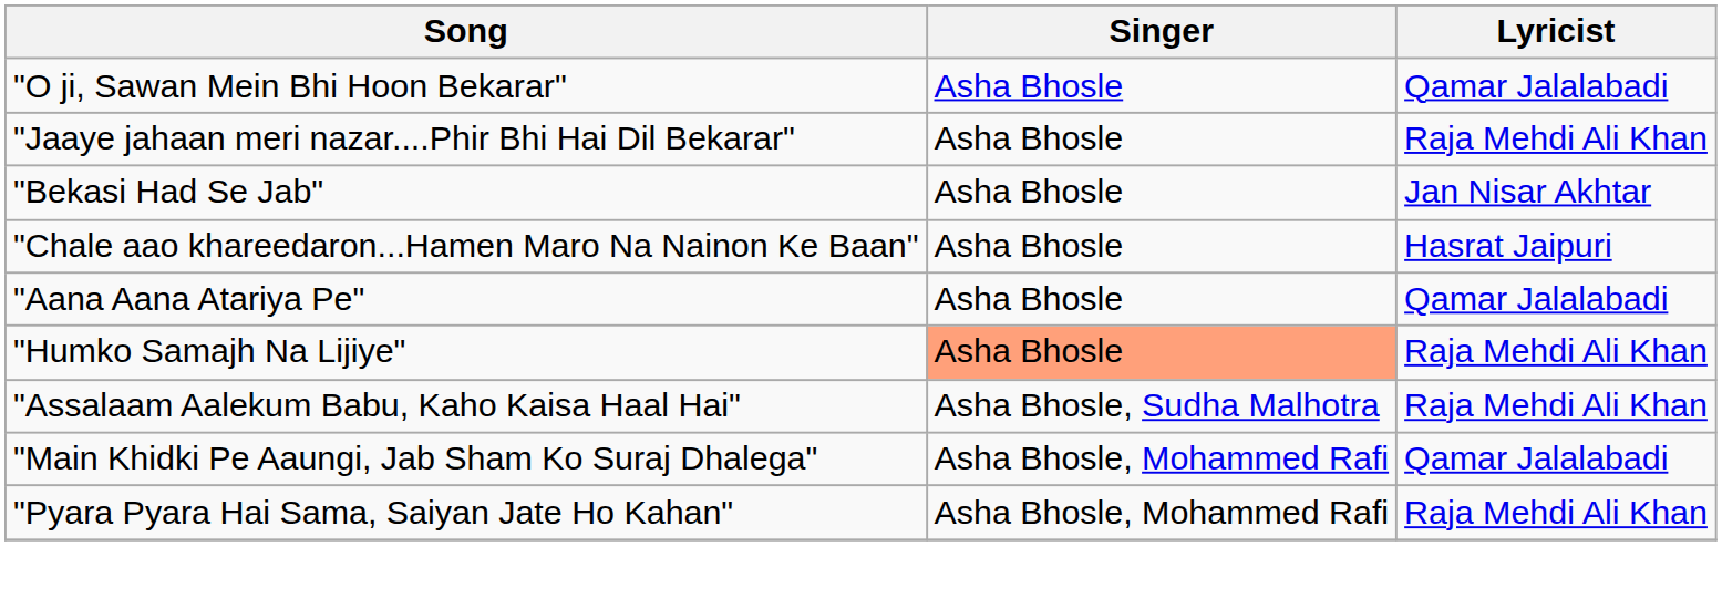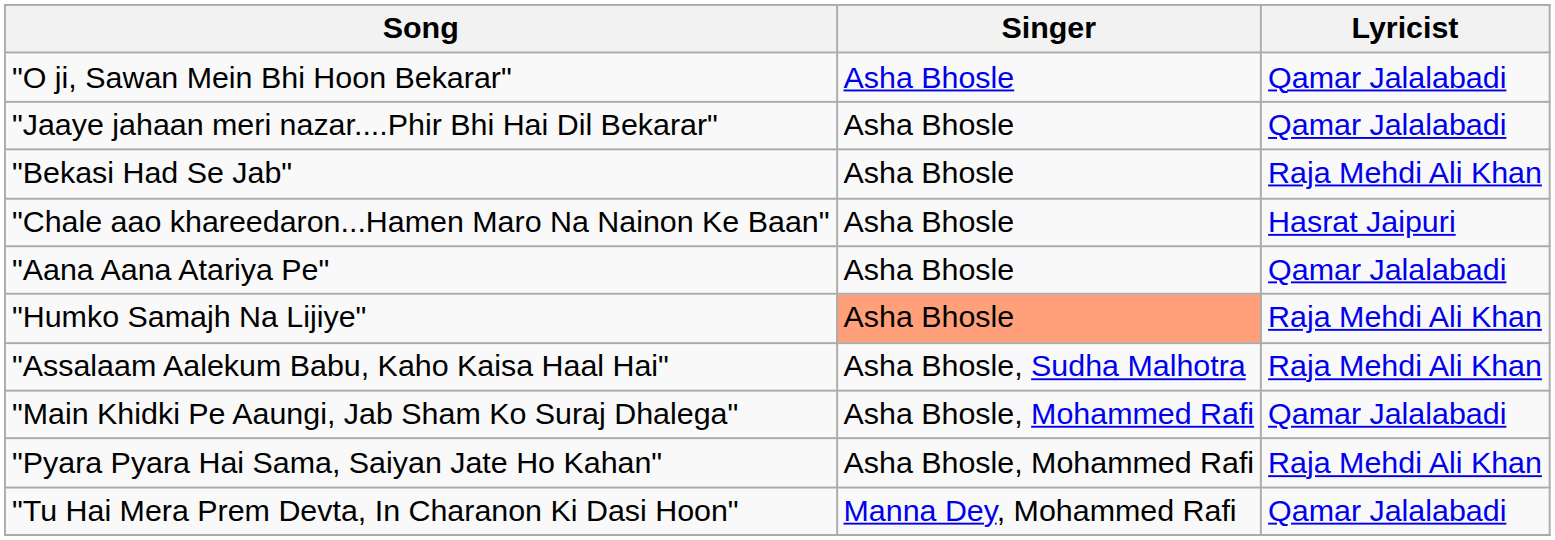"Jaaye jahaan meri nazar....Phir Bhi Hai Dil Bekarar" | Lyricist: Raja Mehdi Ali Khan -> Qamar Jalalabadi
"Bekasi Had Se Jab" | Lyricist: Jan Nisar Akhtar -> Raja Mehdi Ali Khan
+ row: "Tu Hai Mera Prem Devta, In Charanon Ki Dasi Hoon" | Manna Dey, Mohammed Rafi | Qamar Jalalabadi
